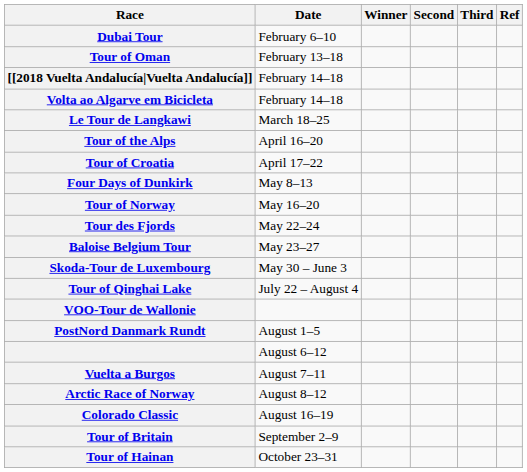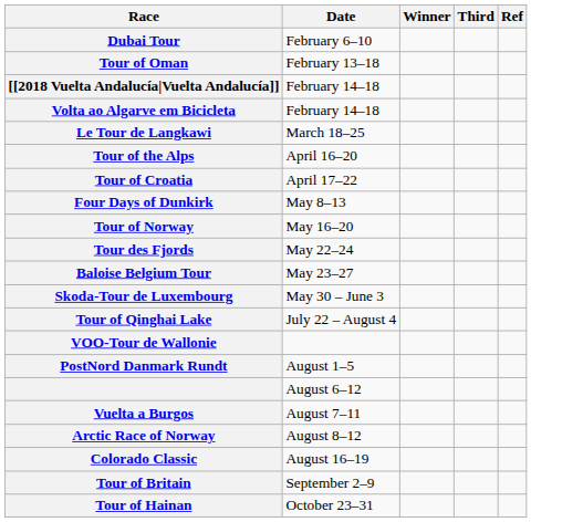- column: Second
